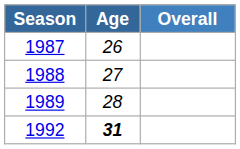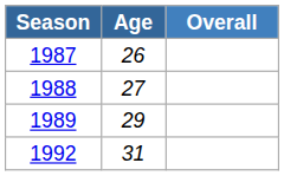1989 | Age: 28 -> 29
1992 | Age: bold -> normal
